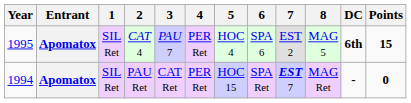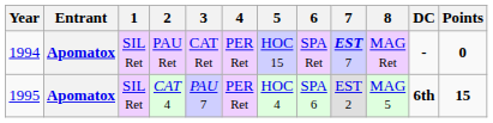rows swapped: PAU Ret <-> CAT 4
